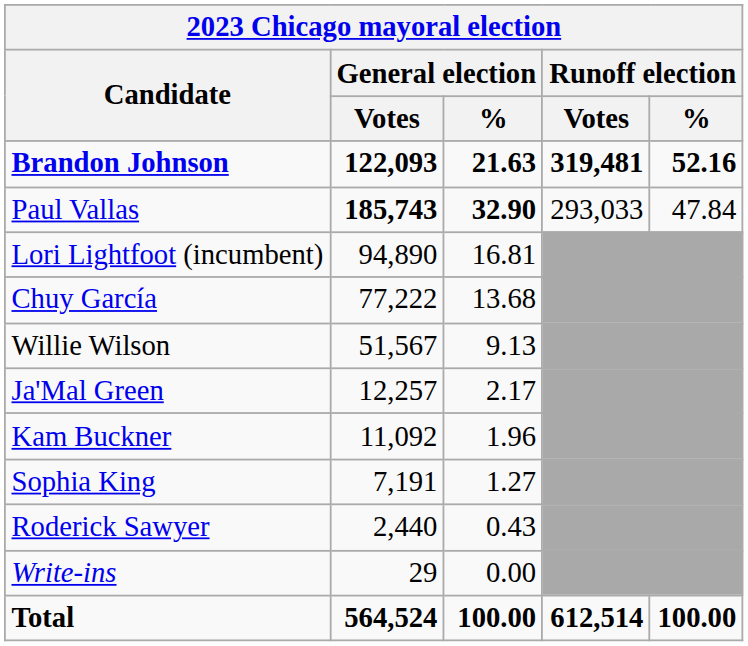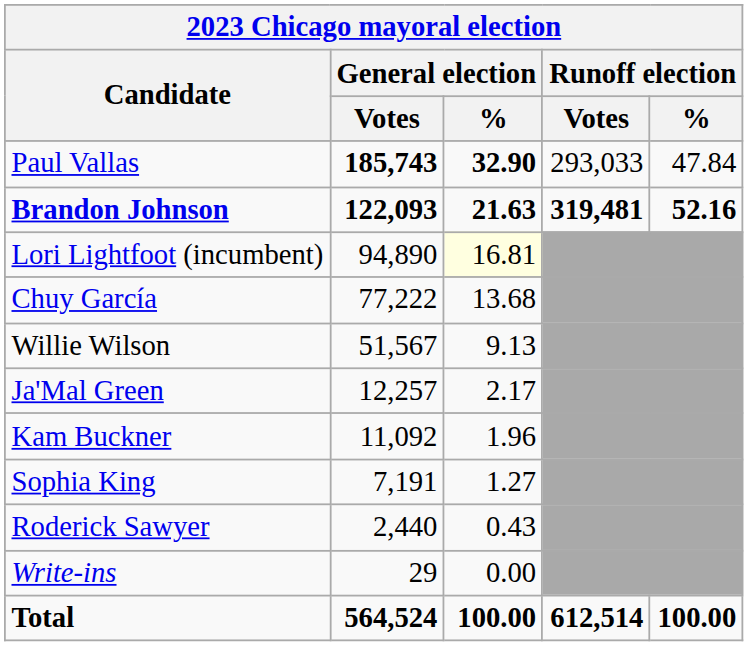rows swapped: Brandon Johnson <-> Paul Vallas
Lori Lightfoot (incumbent) | General election / %: no background -> lightyellow background
